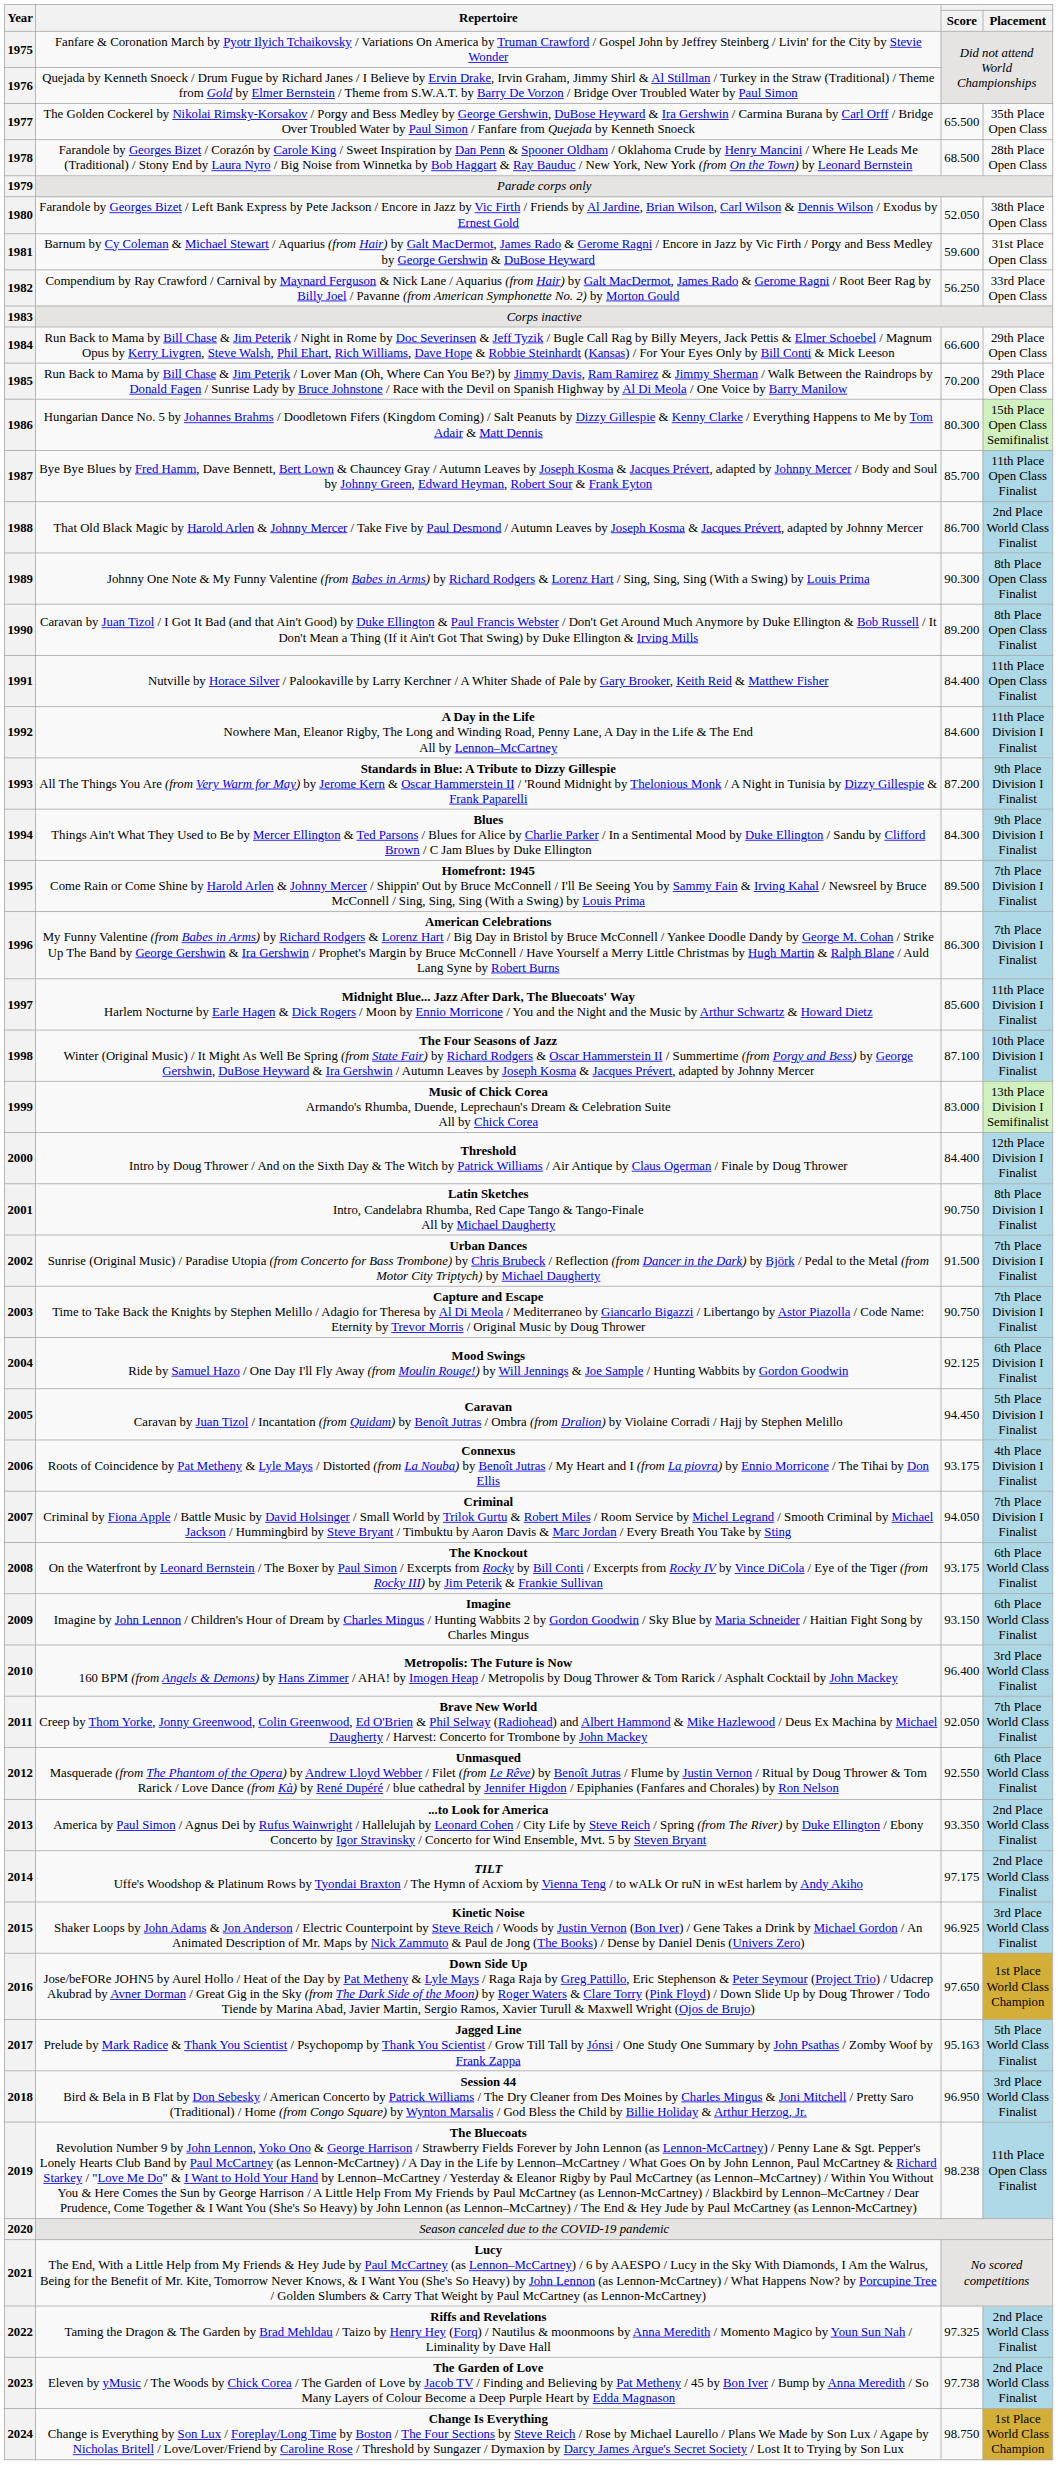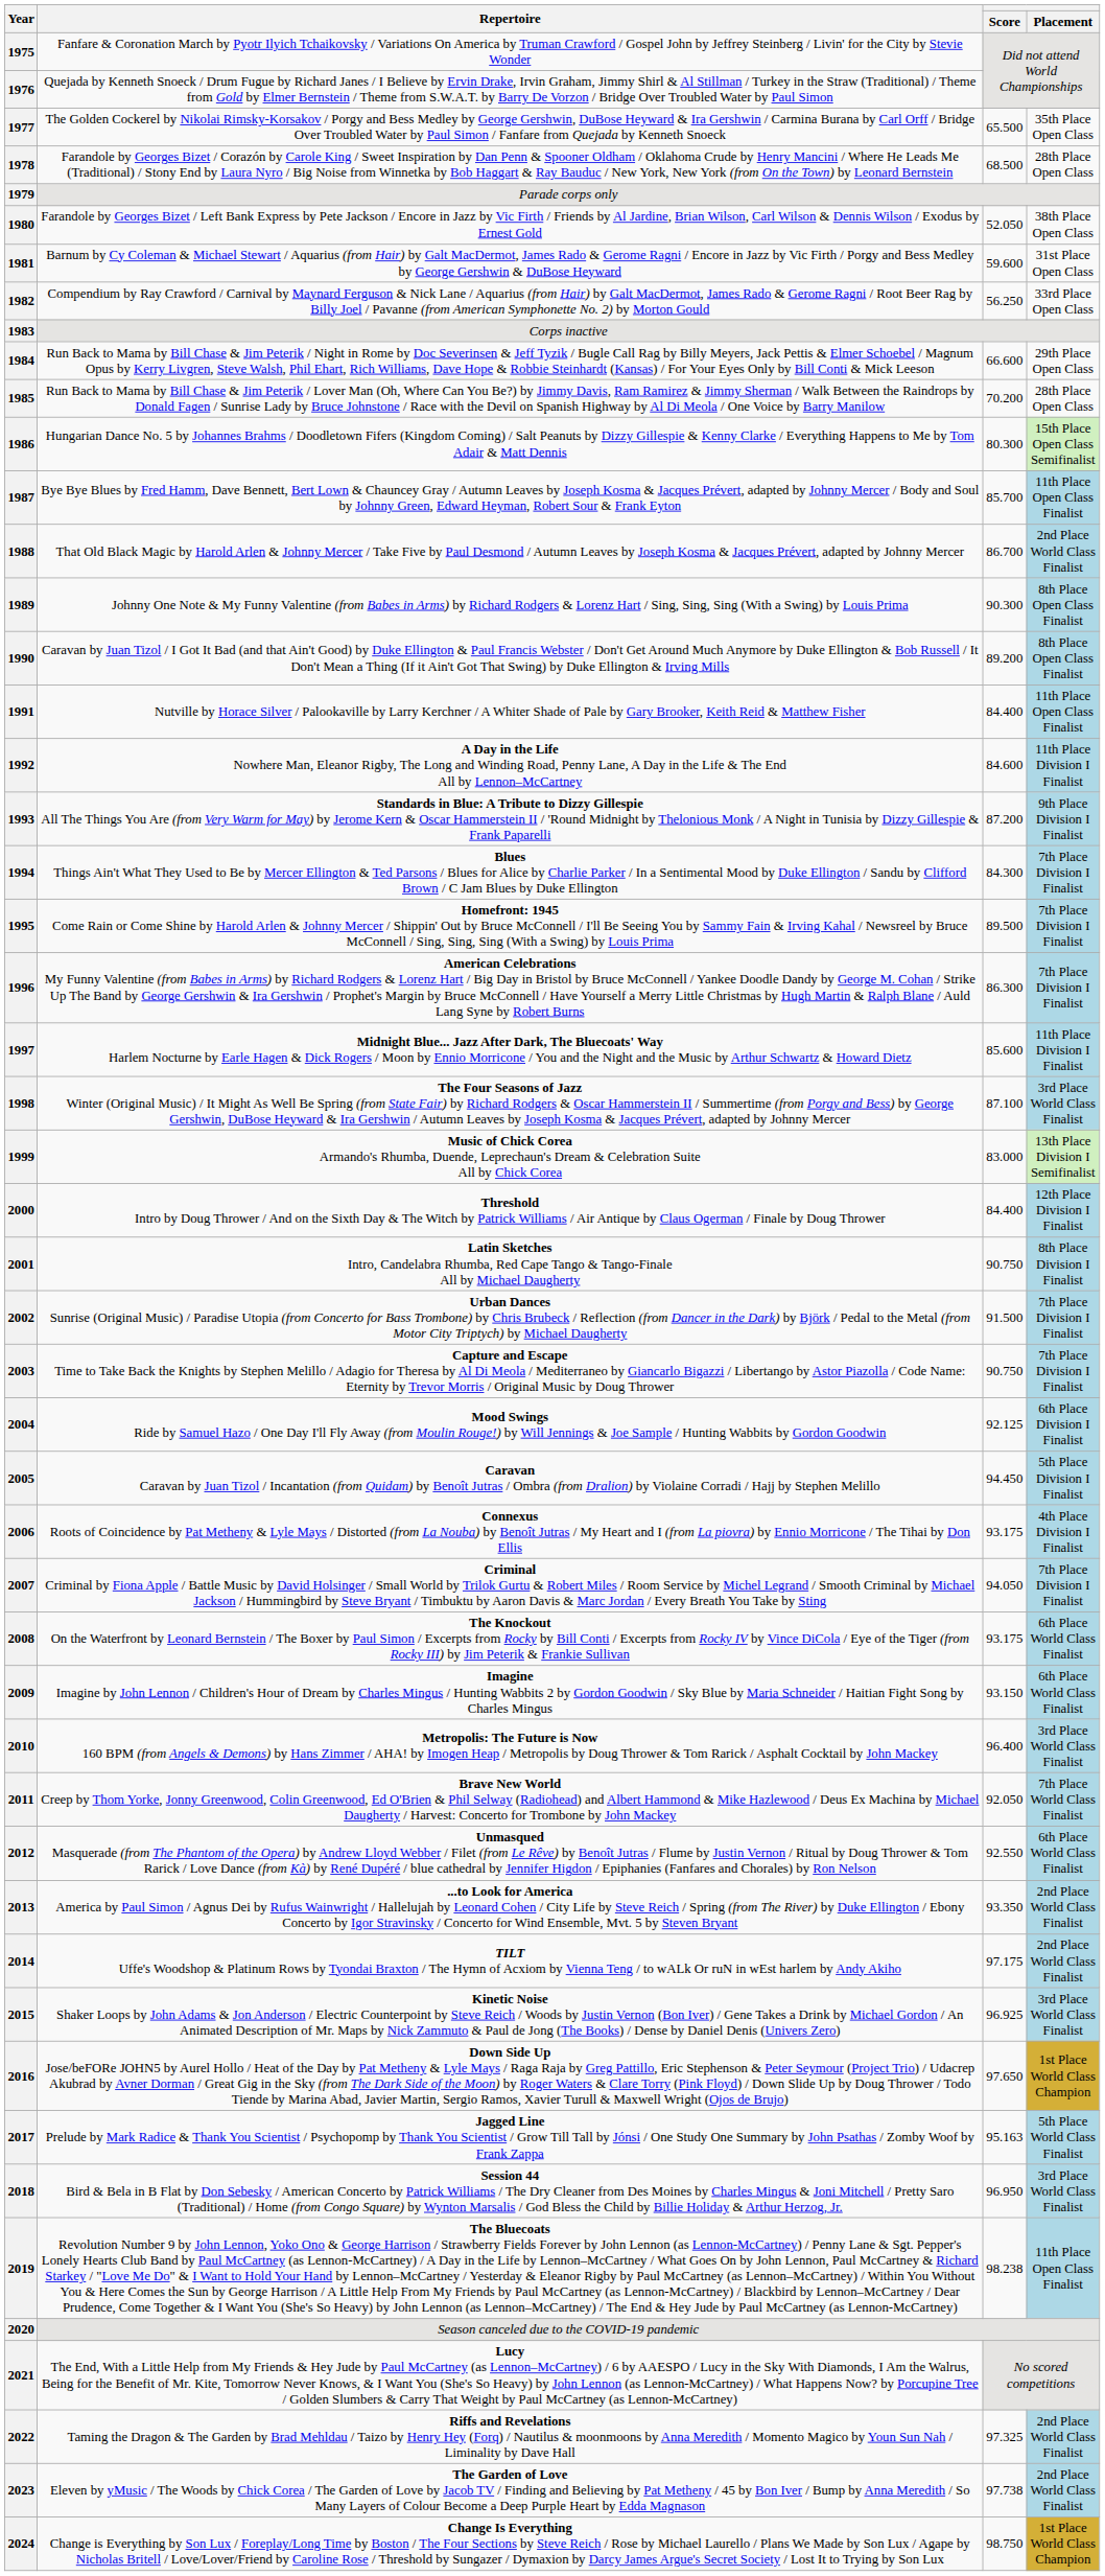1985 | Placement: 29th Place Open Class -> 28th Place Open Class
1994 | Placement: 9th Place Division I Finalist -> 7th Place Division I Finalist
1998 | Placement: 10th Place Division I Finalist -> 3rd Place World Class Finalist
